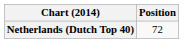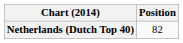Netherlands (Dutch Top 40) | Position: 72 -> 82
